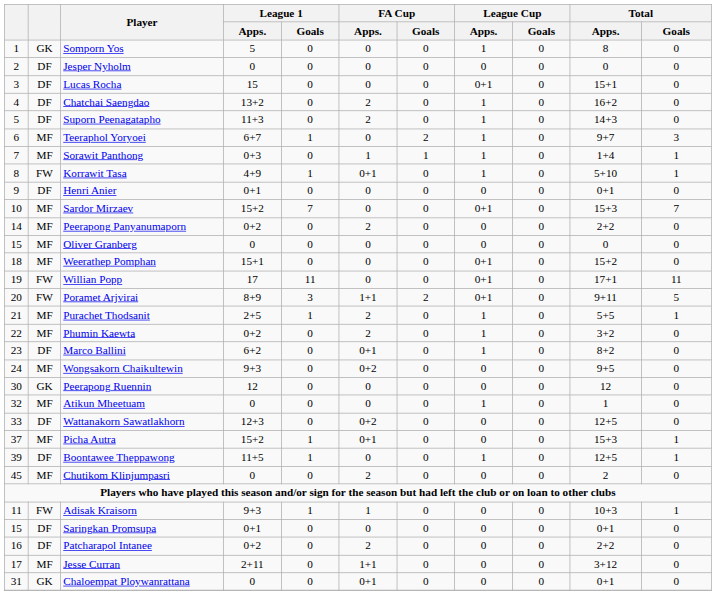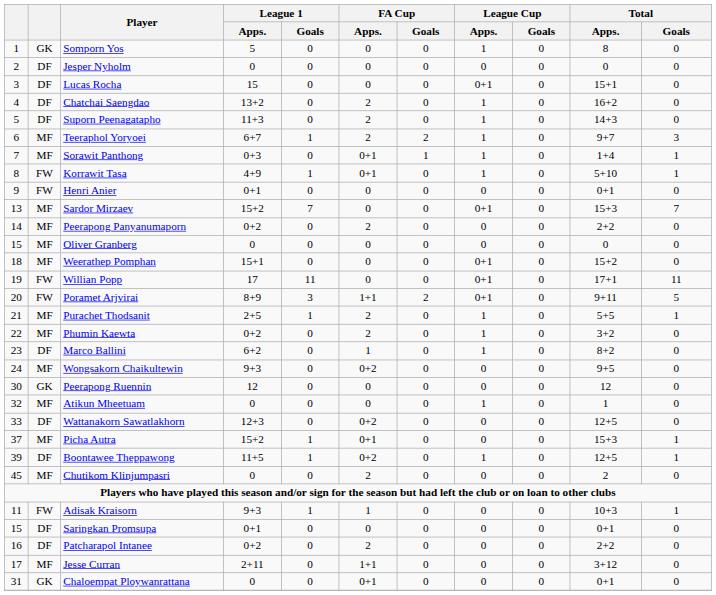Teeraphol Yoryoei | FA Cup / Apps.: 0 -> 2
Sorawit Panthong | FA Cup / Apps.: 1 -> 0+1
Henri Anier | column 2: DF -> FW
Sardor Mirzaev | column 1: 10 -> 13
Marco Ballini | FA Cup / Apps.: 0+1 -> 1
Boontawee Theppawong | FA Cup / Apps.: 0 -> 0+2
